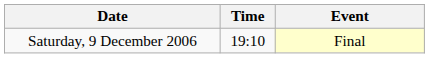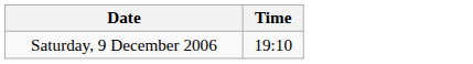- column: Event | Final
